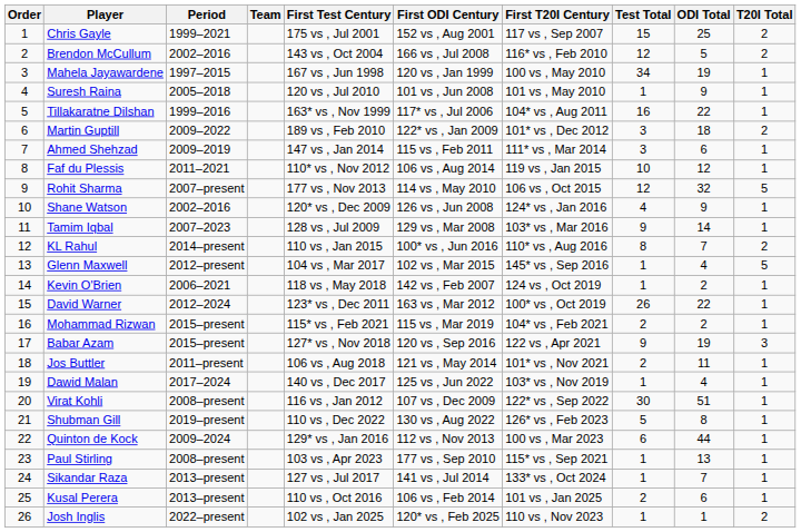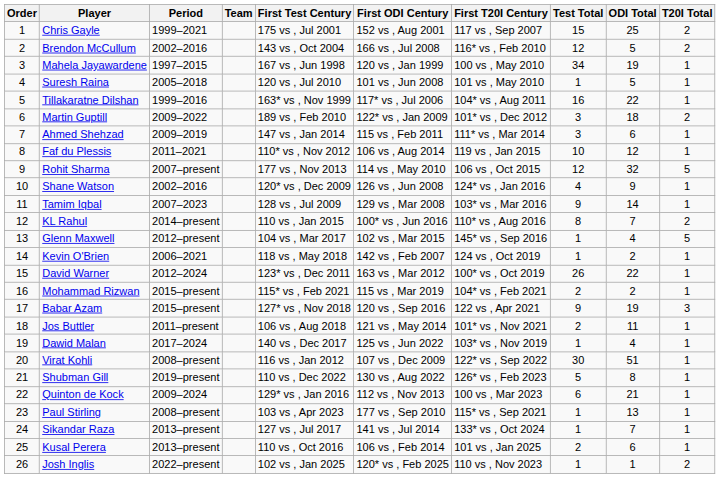Suresh Raina | ODI Total: 9 -> 5
Quinton de Kock | ODI Total: 44 -> 21
